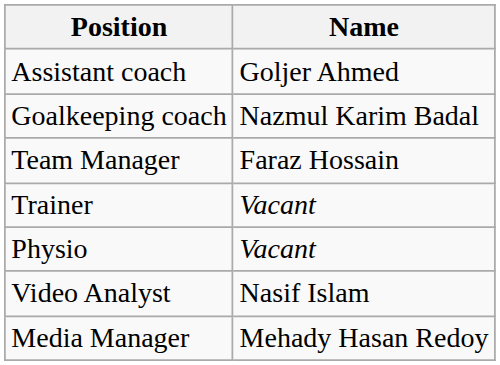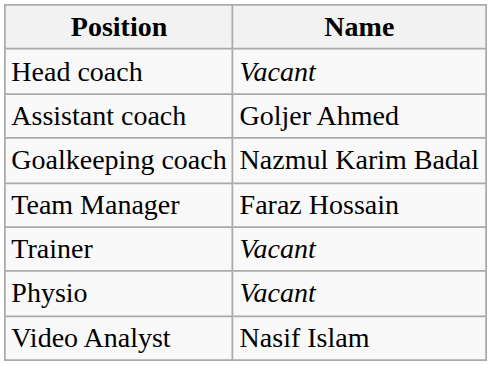+ row: Head coach | Vacant
- row: Media Manager | Mehady Hasan Redoy
